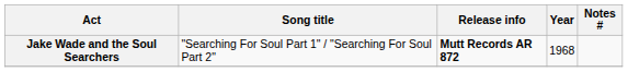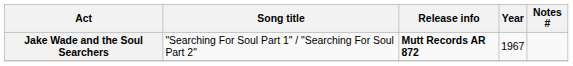Jake Wade and the Soul Searchers | Year: 1968 -> 1967
